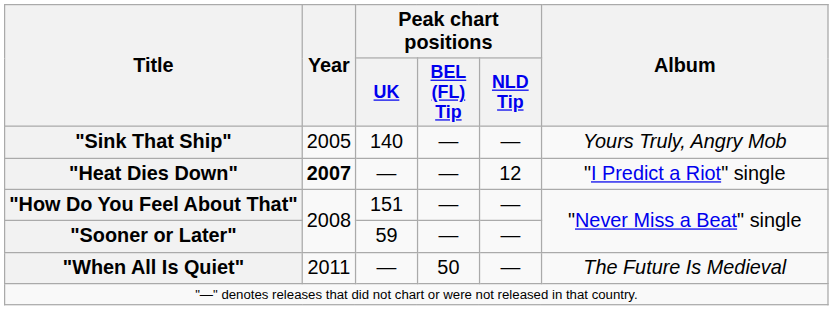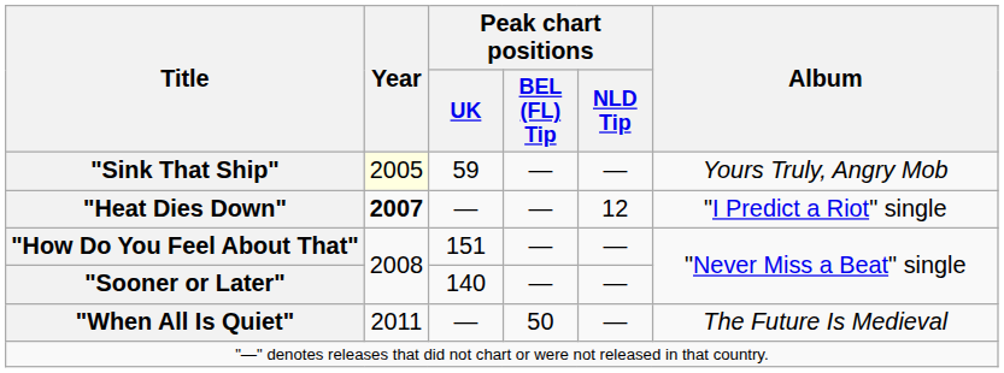"Sink That Ship" | Year: no background -> lightyellow background
"Sink That Ship" | Peak chart positions / UK: 140 -> 59
"Sooner or Later" | Peak chart positions / UK: 59 -> 140
